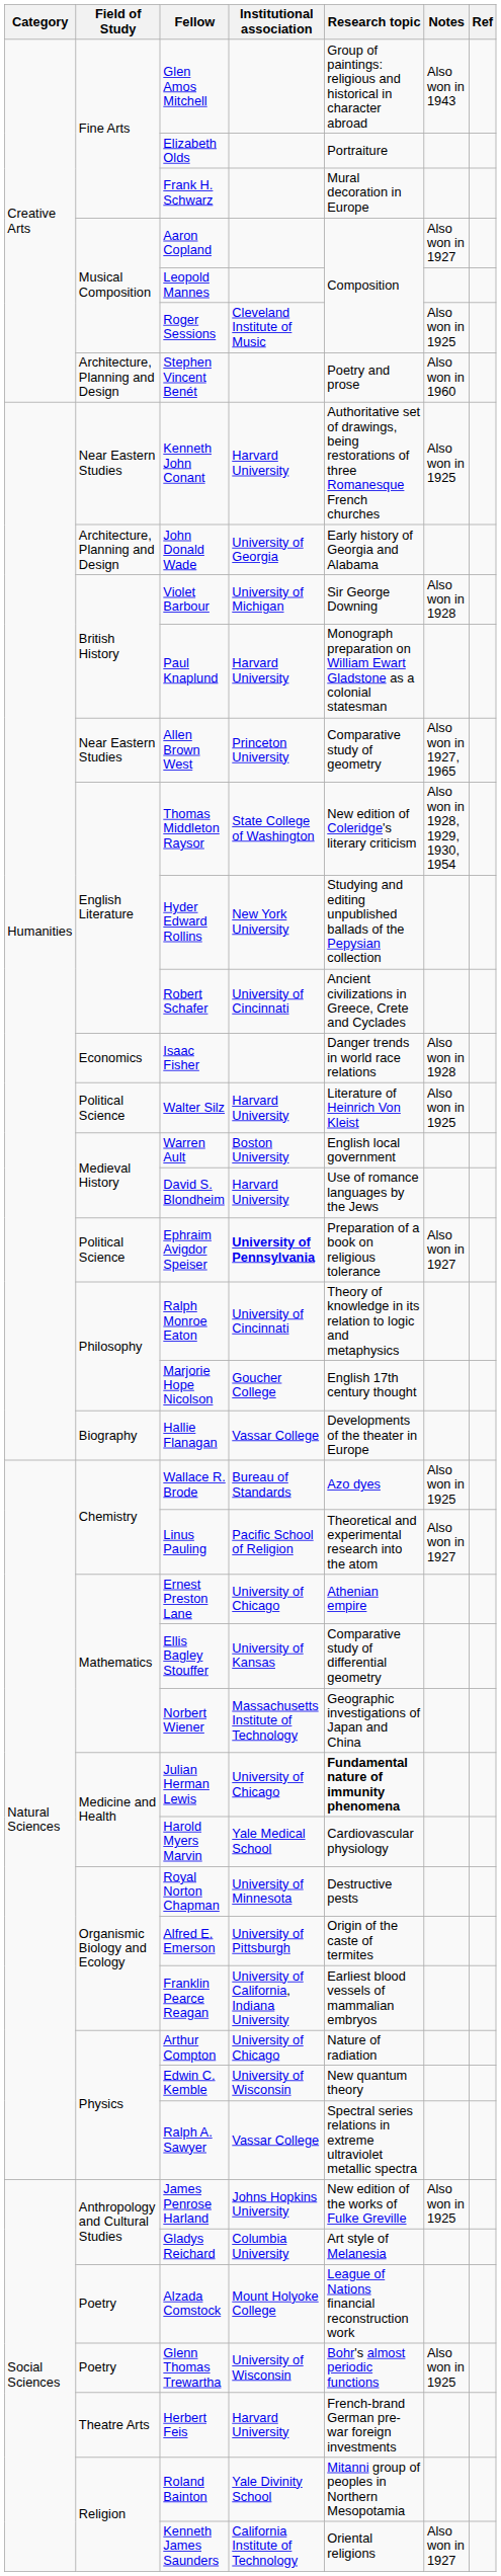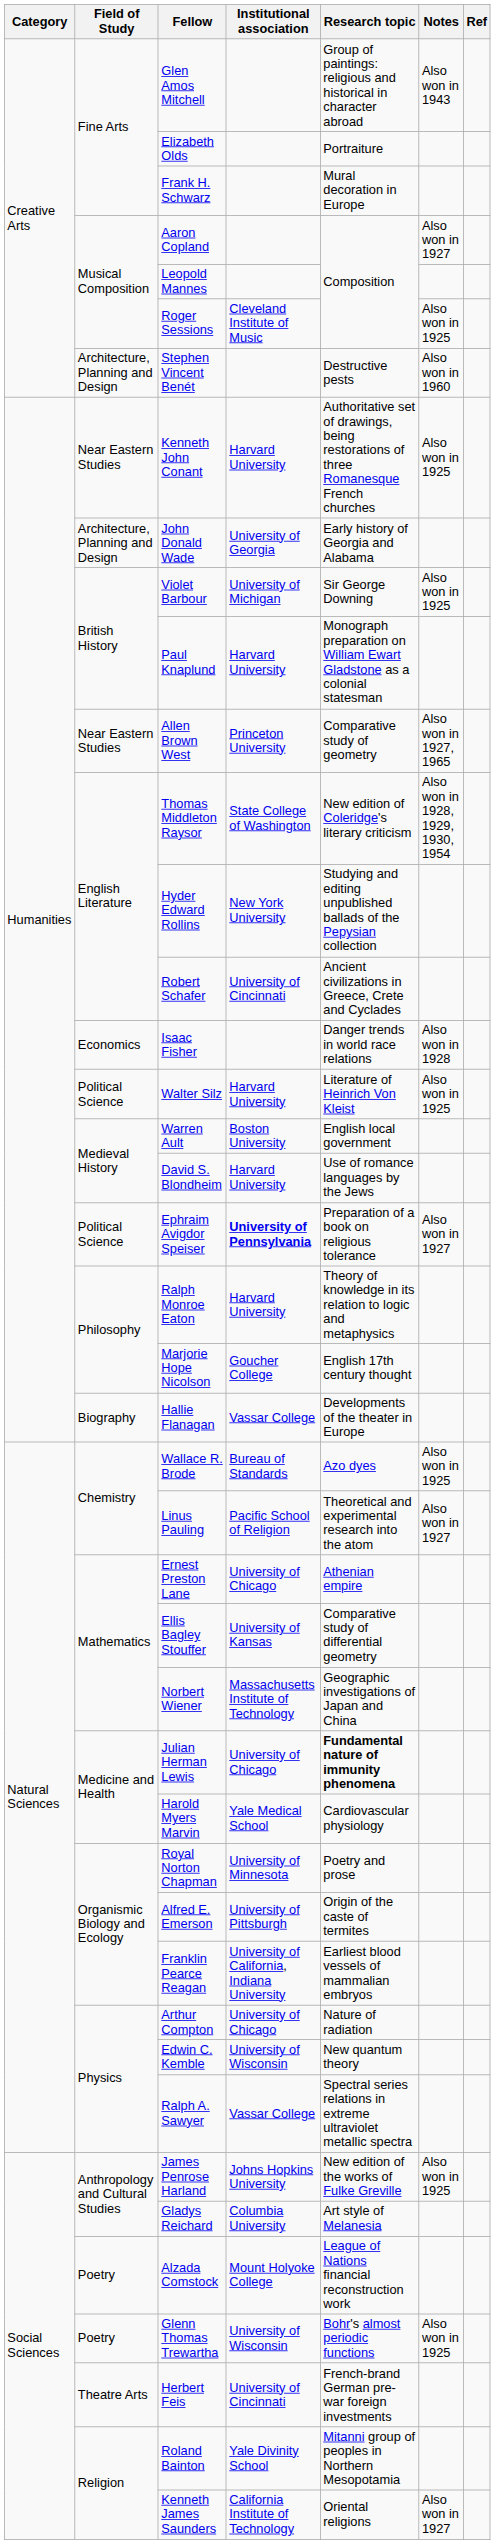Stephen Vincent Benét | Research topic: Poetry and prose -> Destructive pests
Violet Barbour | Notes: Also won in 1928 -> Also won in 1925
Ralph Monroe Eaton | Institutional association: University of Cincinnati -> Harvard University
Royal Norton Chapman | Research topic: Destructive pests -> Poetry and prose
Herbert Feis | Institutional association: Harvard University -> University of Cincinnati
